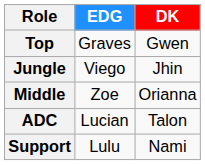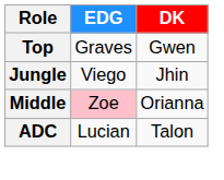Middle | EDG: no background -> pink background
- row: Support | Lulu | Nami
